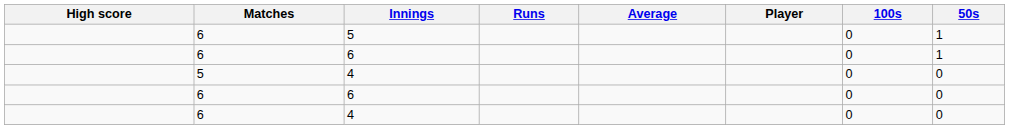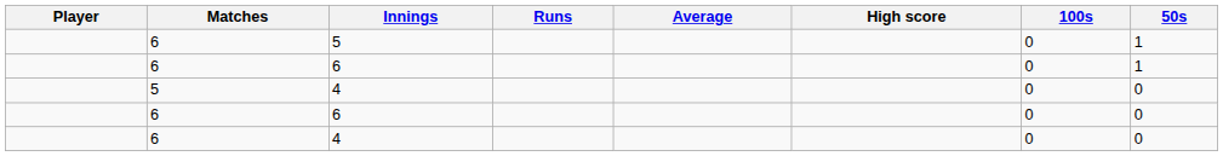columns swapped: Player <-> High score
